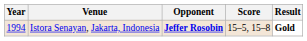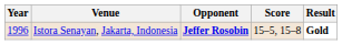Istora Senayan, Jakarta, Indonesia | Year: 1994 -> 1996
